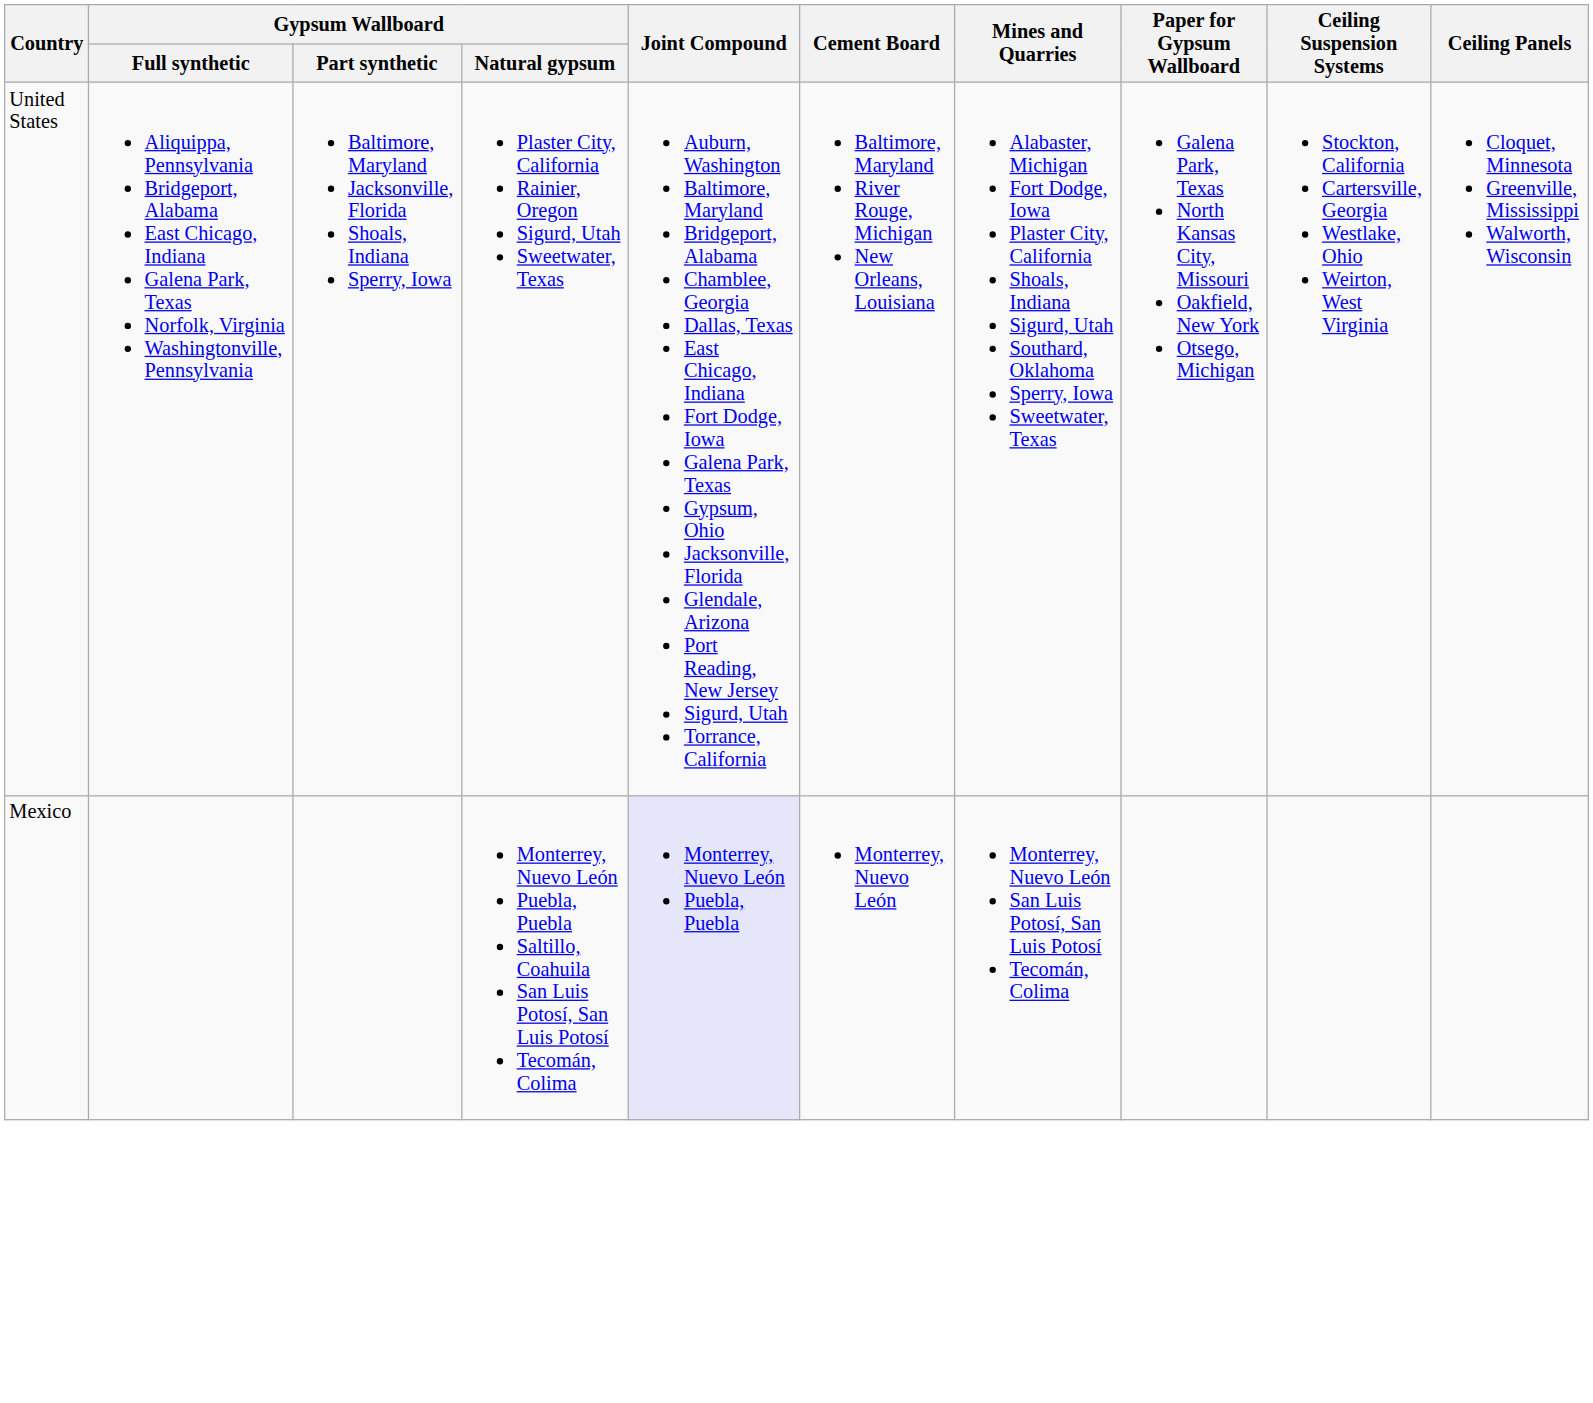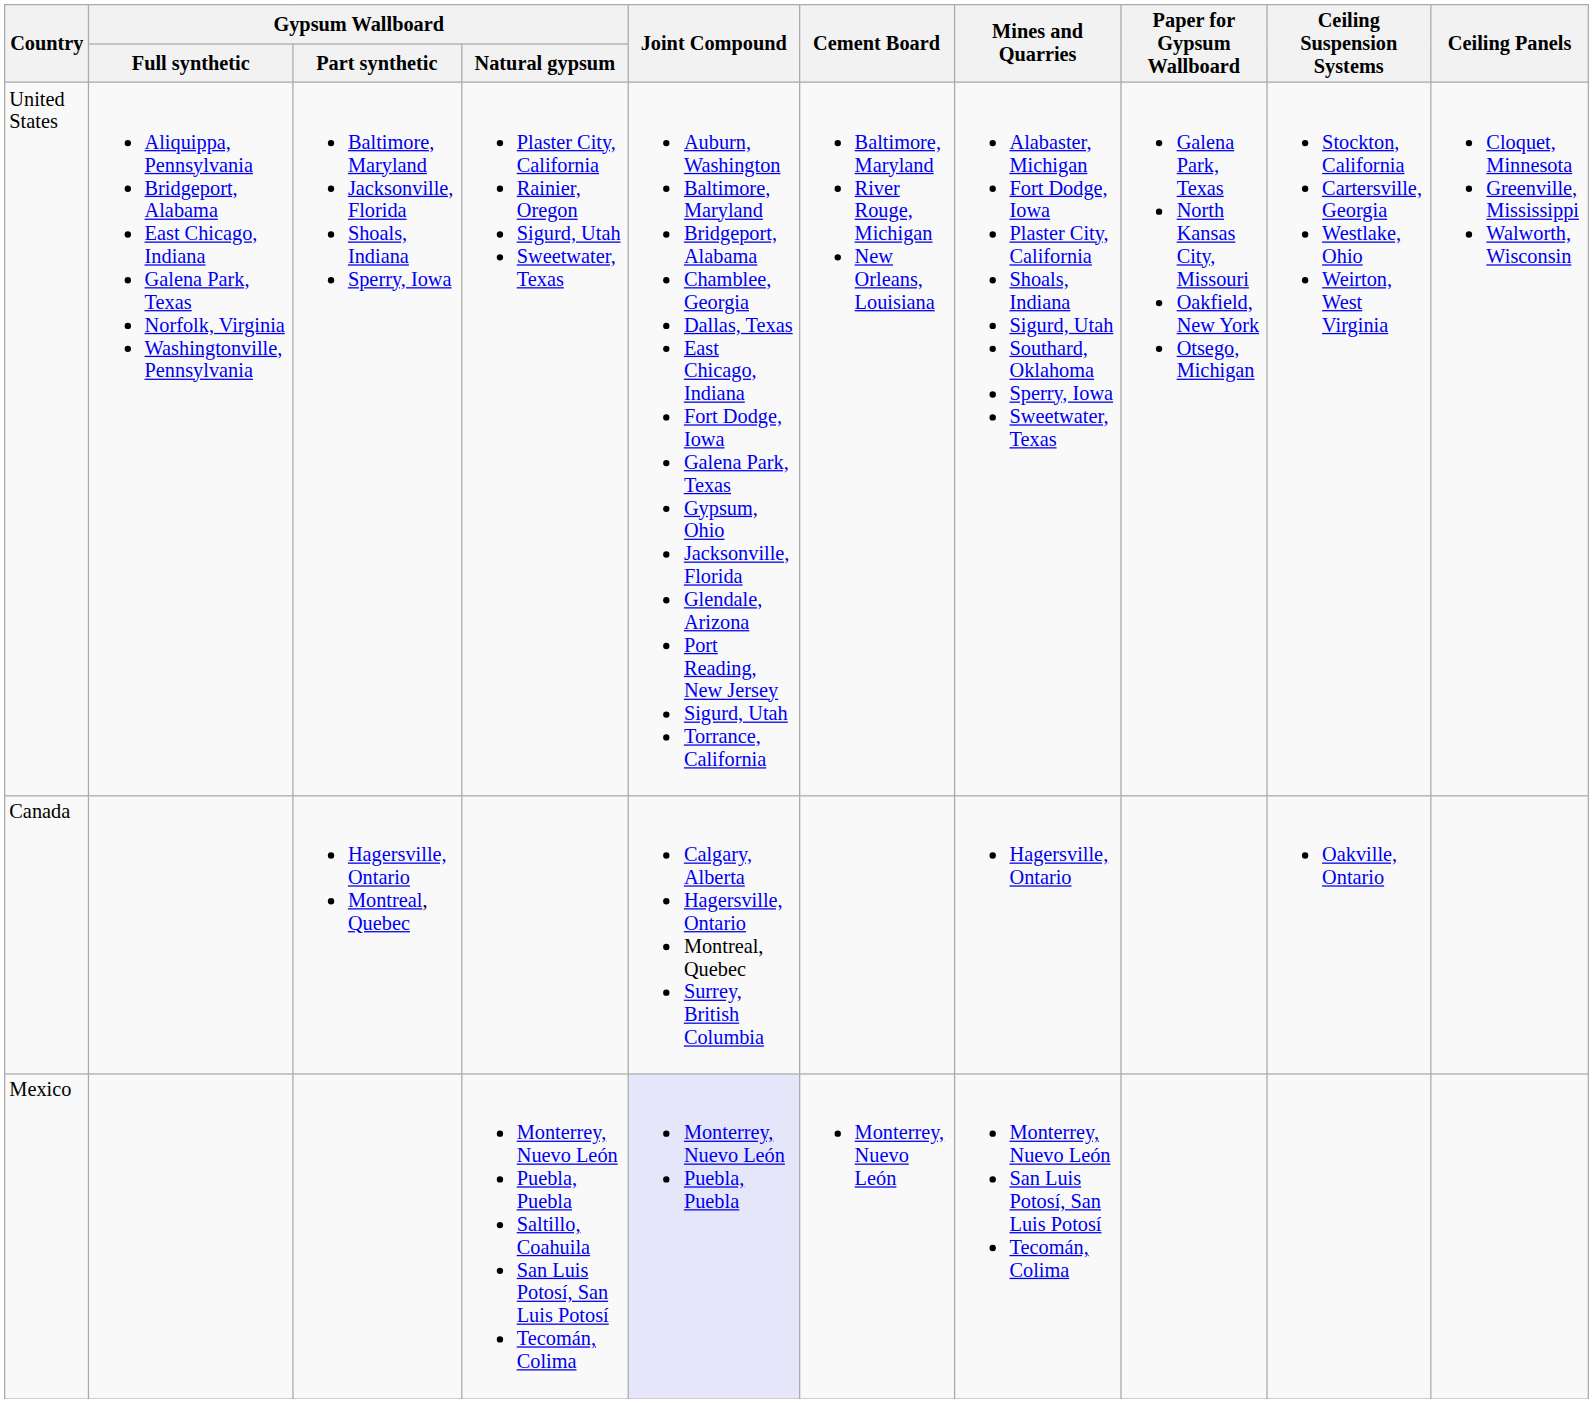+ row: Canada | Hagersville, Ontario Montreal, Quebec | Calgary, Alberta Hagersville, Ontario Montreal, Quebec Surrey, British Columbia | Hagersville, Ontario | Oakville, Ontario
